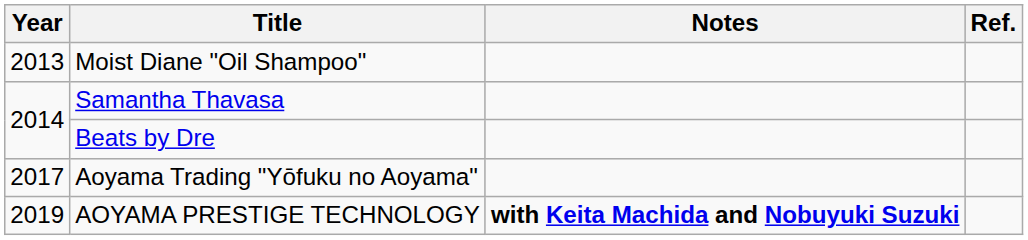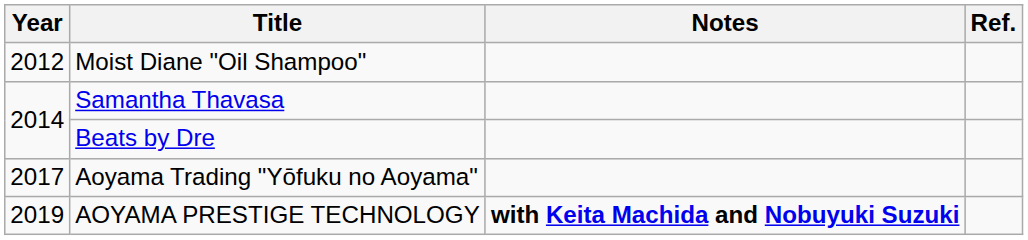Moist Diane "Oil Shampoo" | Year: 2013 -> 2012
